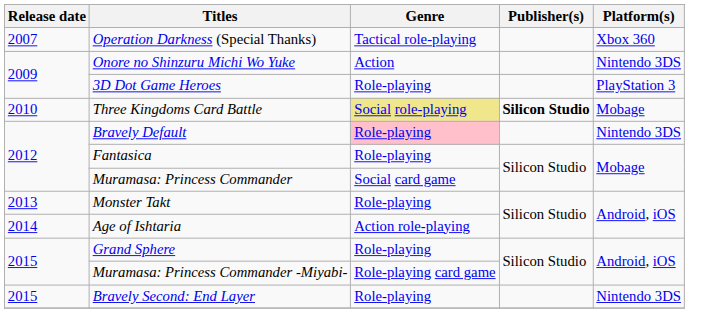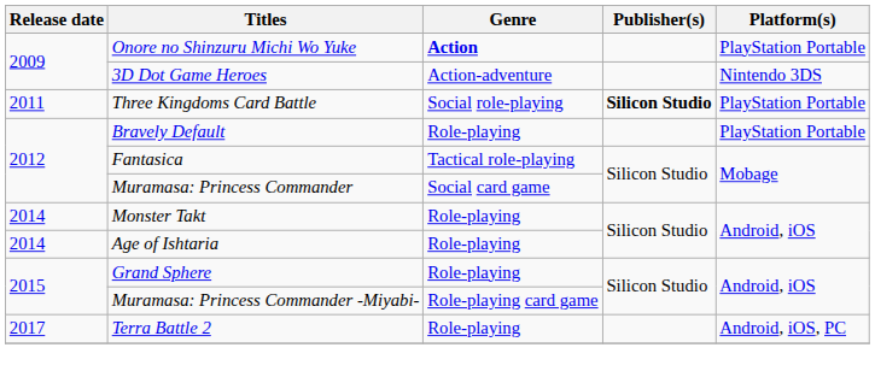- row: 2007 | Operation Darkness (Special Thanks) | Tactical role-playing | Xbox 360
Onore no Shinzuru Michi Wo Yuke | Genre: normal -> bold
Onore no Shinzuru Michi Wo Yuke | Platform(s): Nintendo 3DS -> PlayStation Portable
3D Dot Game Heroes | Genre: Role-playing -> Action-adventure
3D Dot Game Heroes | Platform(s): PlayStation 3 -> Nintendo 3DS
Three Kingdoms Card Battle | Release date: 2010 -> 2011
Three Kingdoms Card Battle | Genre: khaki background -> no background
Three Kingdoms Card Battle | Platform(s): Mobage -> PlayStation Portable
Bravely Default | Genre: pink background -> no background
Bravely Default | Platform(s): Nintendo 3DS -> PlayStation Portable
Fantasica | Genre: Role-playing -> Tactical role-playing
Monster Takt | Release date: 2013 -> 2014
Age of Ishtaria | Genre: Action role-playing -> Role-playing
- row: 2015 | Bravely Second: End Layer | Role-playing | Nintendo 3DS
+ row: 2017 | Terra Battle 2 | Role-playing | Android, iOS, PC
